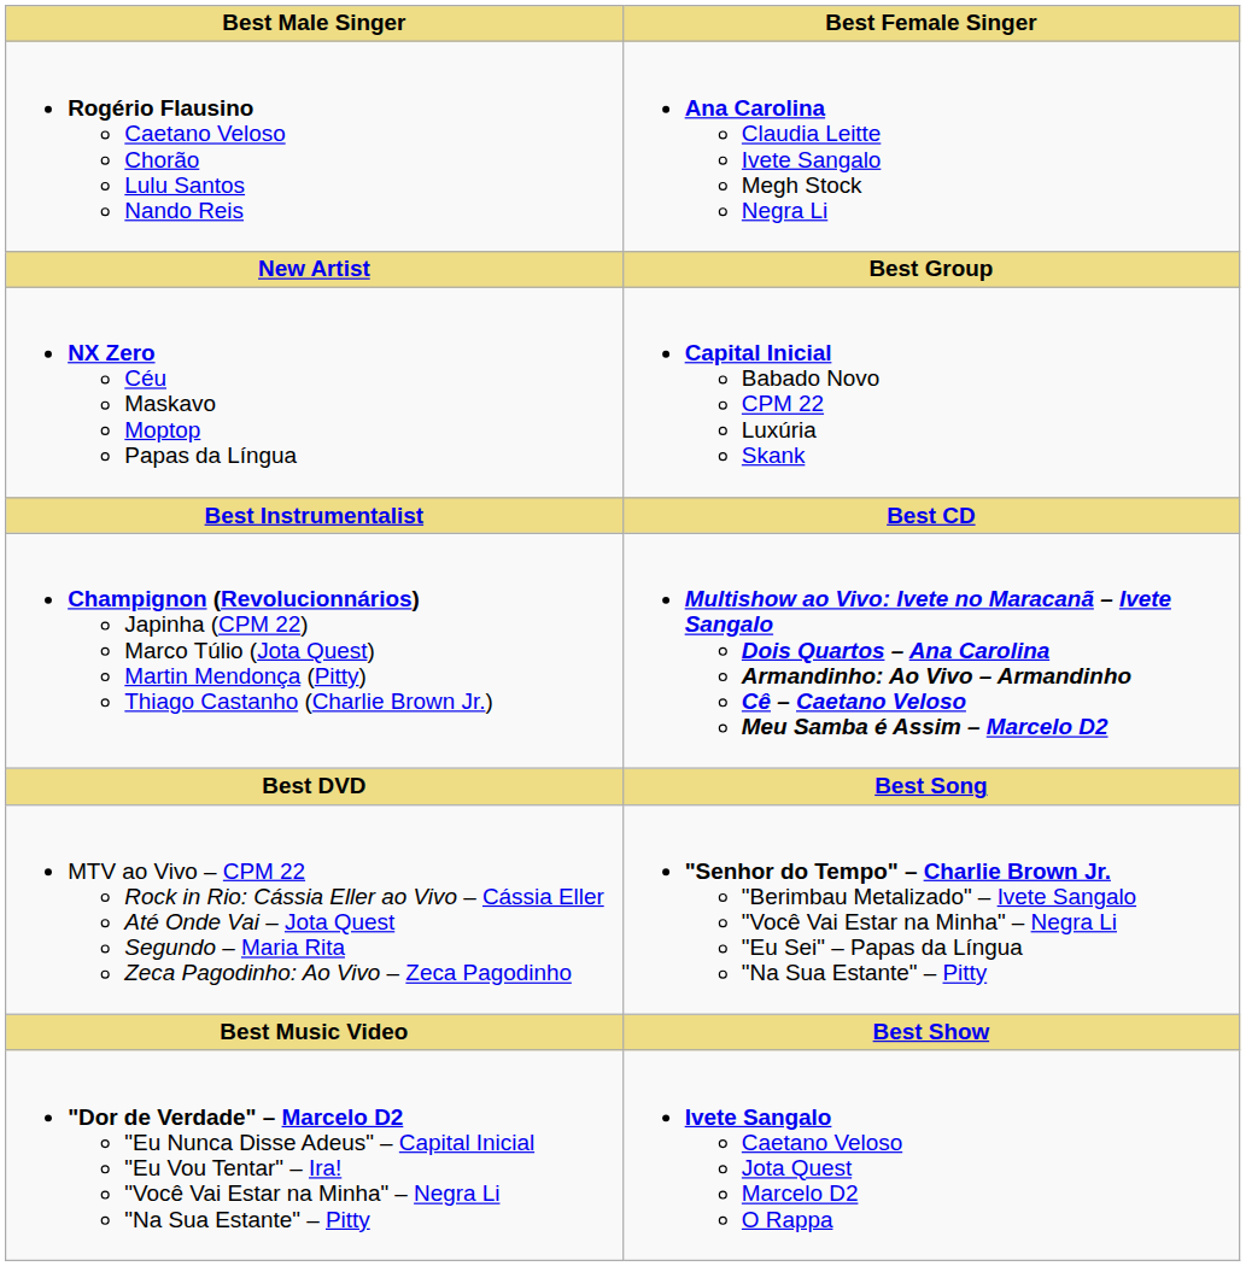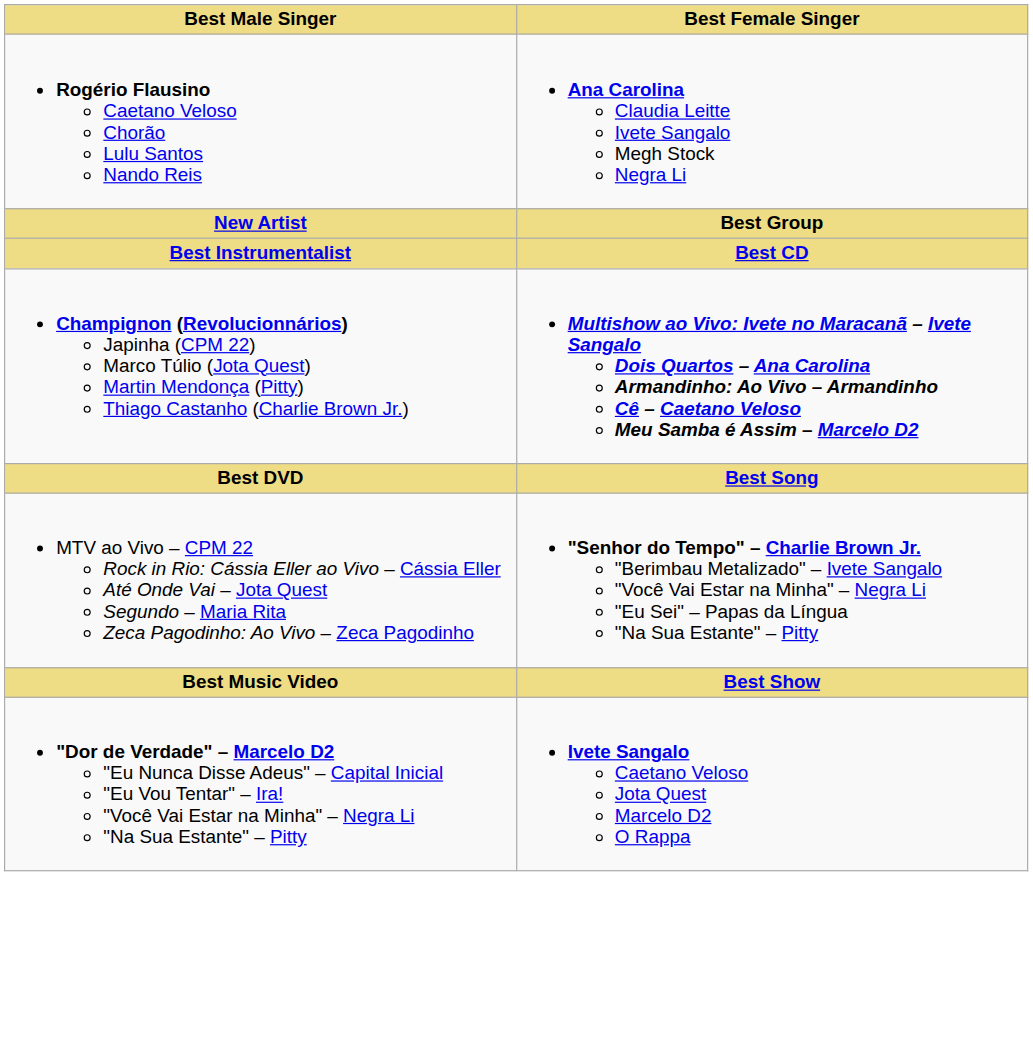- row: NX Zero Céu Maskavo Moptop Papas da Língua | Capital Inicial Babado Novo CPM 22 Luxúria Skank
